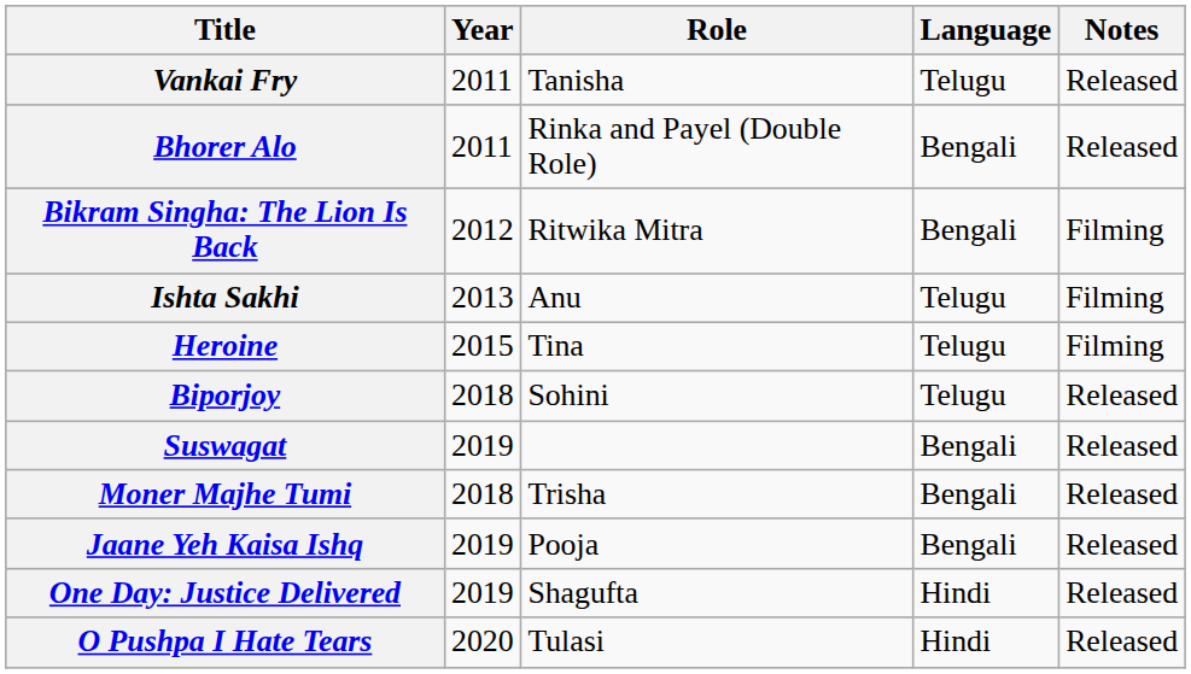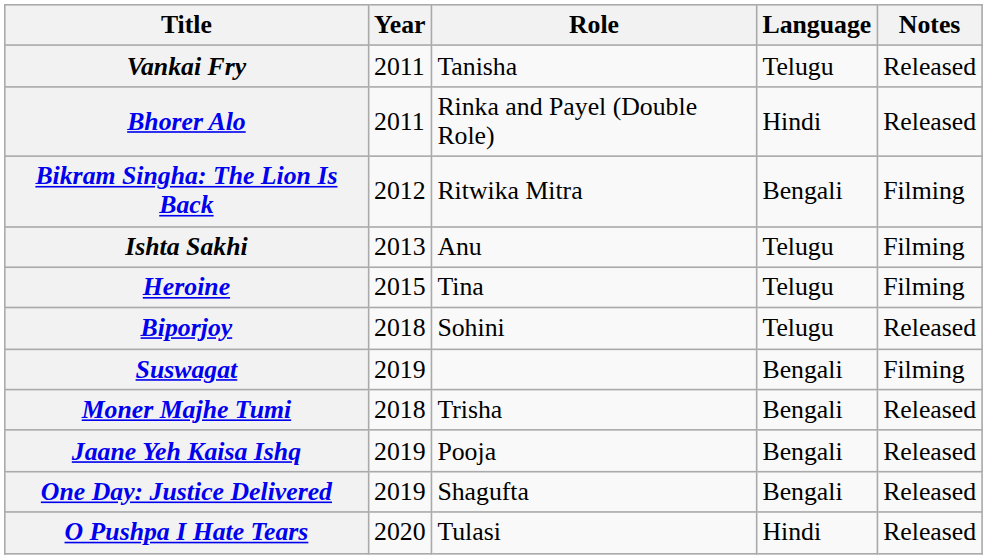Bhorer Alo | Language: Bengali -> Hindi
Suswagat | Notes: Released -> Filming
One Day: Justice Delivered | Language: Hindi -> Bengali
